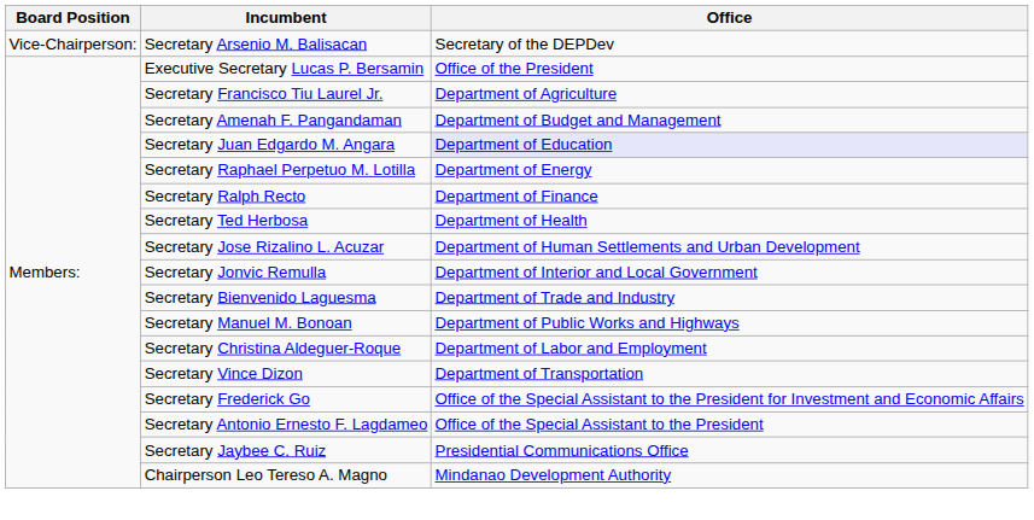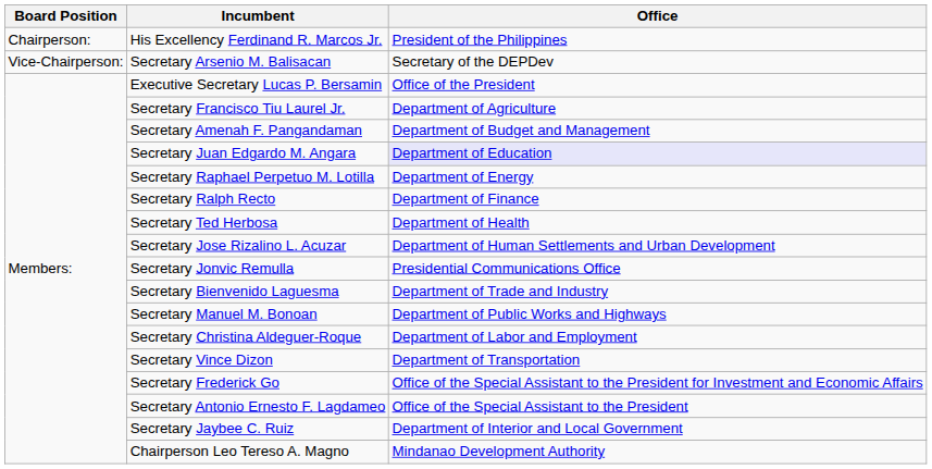+ row: Chairperson: | His Excellency Ferdinand R. Marcos Jr. | President of the Philippines
Secretary Jonvic Remulla | Office: Department of Interior and Local Government -> Presidential Communications Office
Secretary Jaybee C. Ruiz | Office: Presidential Communications Office -> Department of Interior and Local Government
